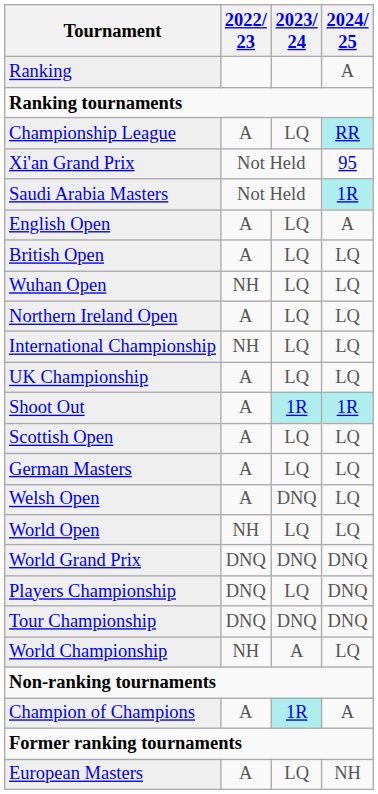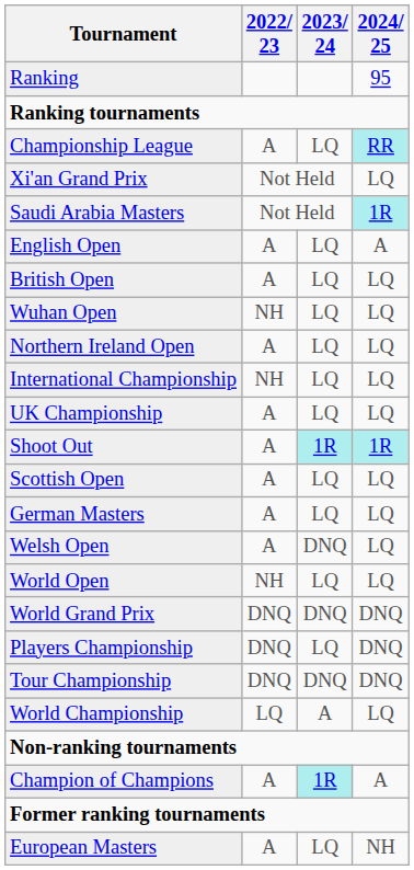Ranking | 2024/ 25: A -> 95
Xi'an Grand Prix | 2024/ 25: 95 -> LQ
World Championship | 2022/ 23: NH -> LQ
